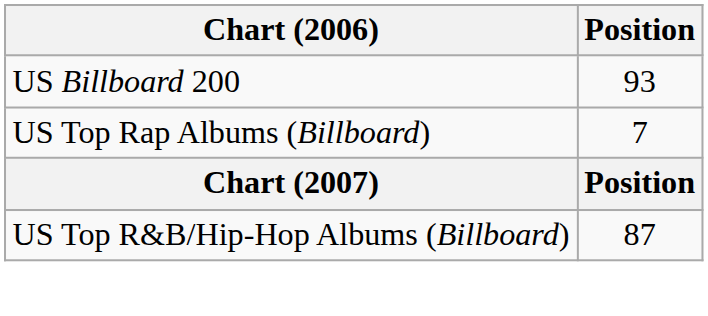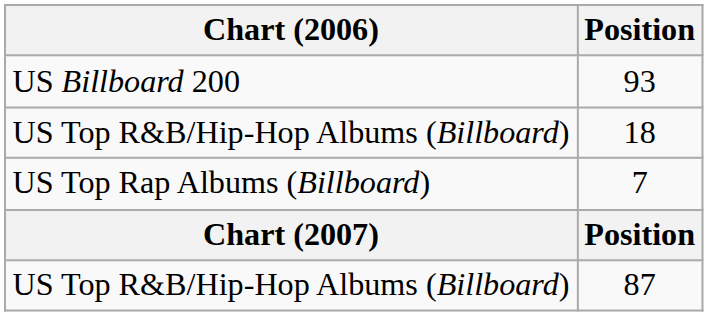+ row: US Top R&B/Hip-Hop Albums (Billboard) | 18
